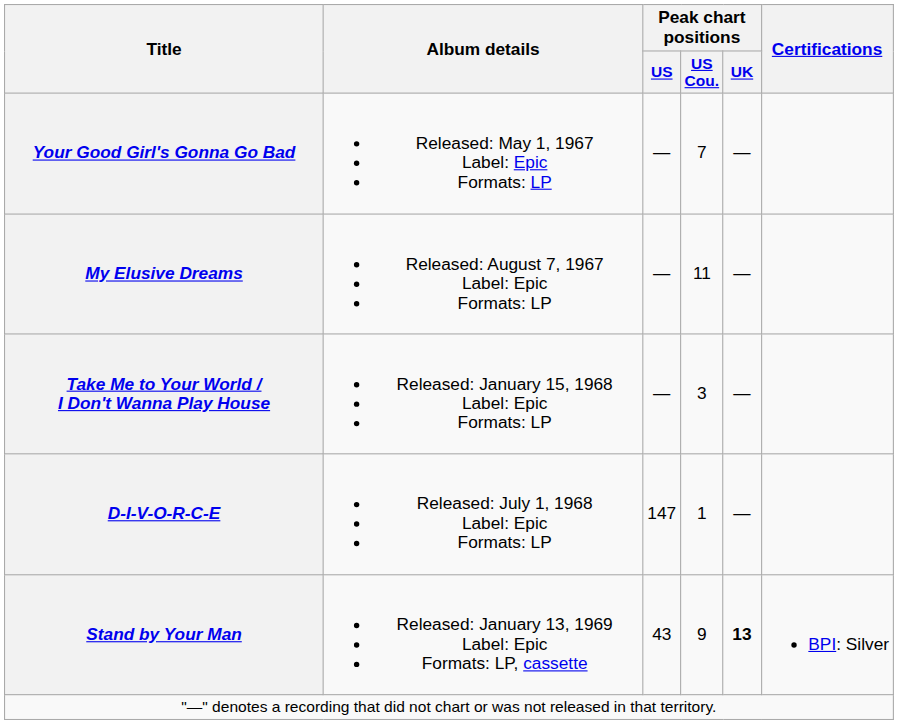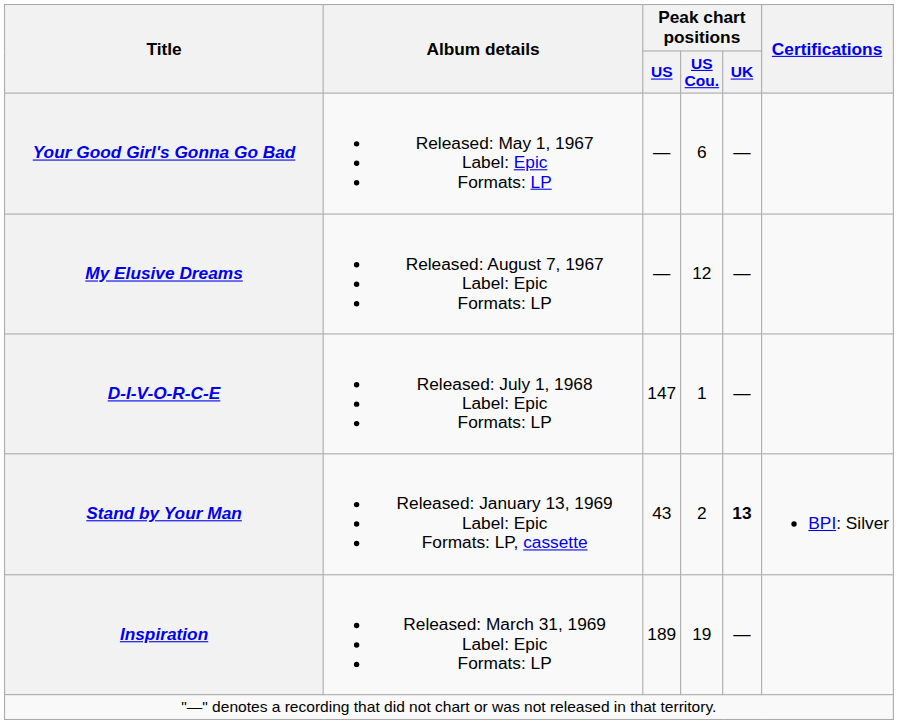Your Good Girl's Gonna Go Bad | Peak chart positions / US Cou.: 7 -> 6
My Elusive Dreams | Peak chart positions / US Cou.: 11 -> 12
- row: Take Me to Your World / I Don't Wanna Play House | Released: January 15, 1968 Label: Epic Formats: LP | — | 3 | —
Stand by Your Man | Peak chart positions / US Cou.: 9 -> 2
+ row: Inspiration | Released: March 31, 1969 Label: Epic Formats: LP | 189 | 19 | —
